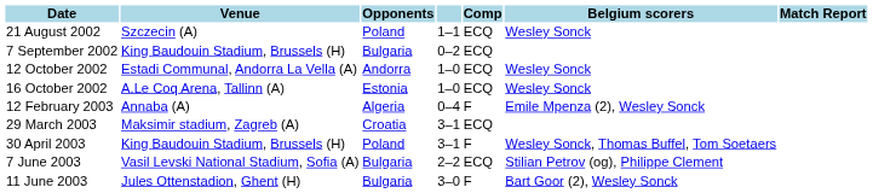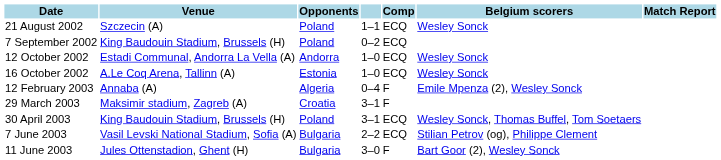7 September 2002 | Opponents: Bulgaria -> Poland
29 March 2003 | Comp: ECQ -> F
30 April 2003 | Comp: F -> ECQ
